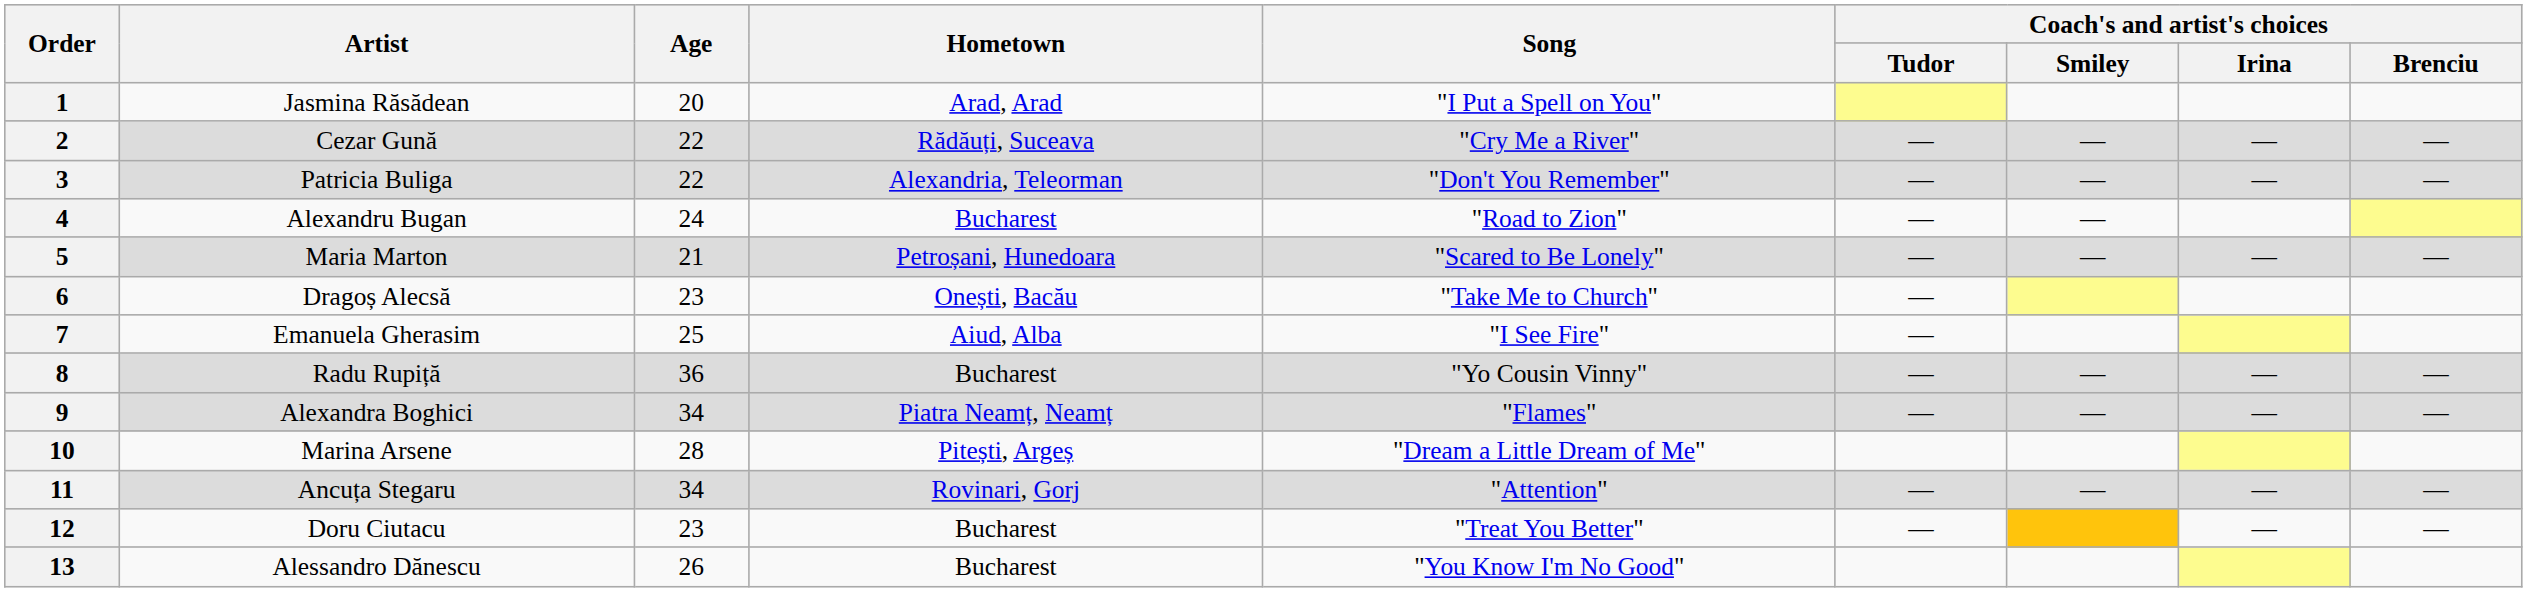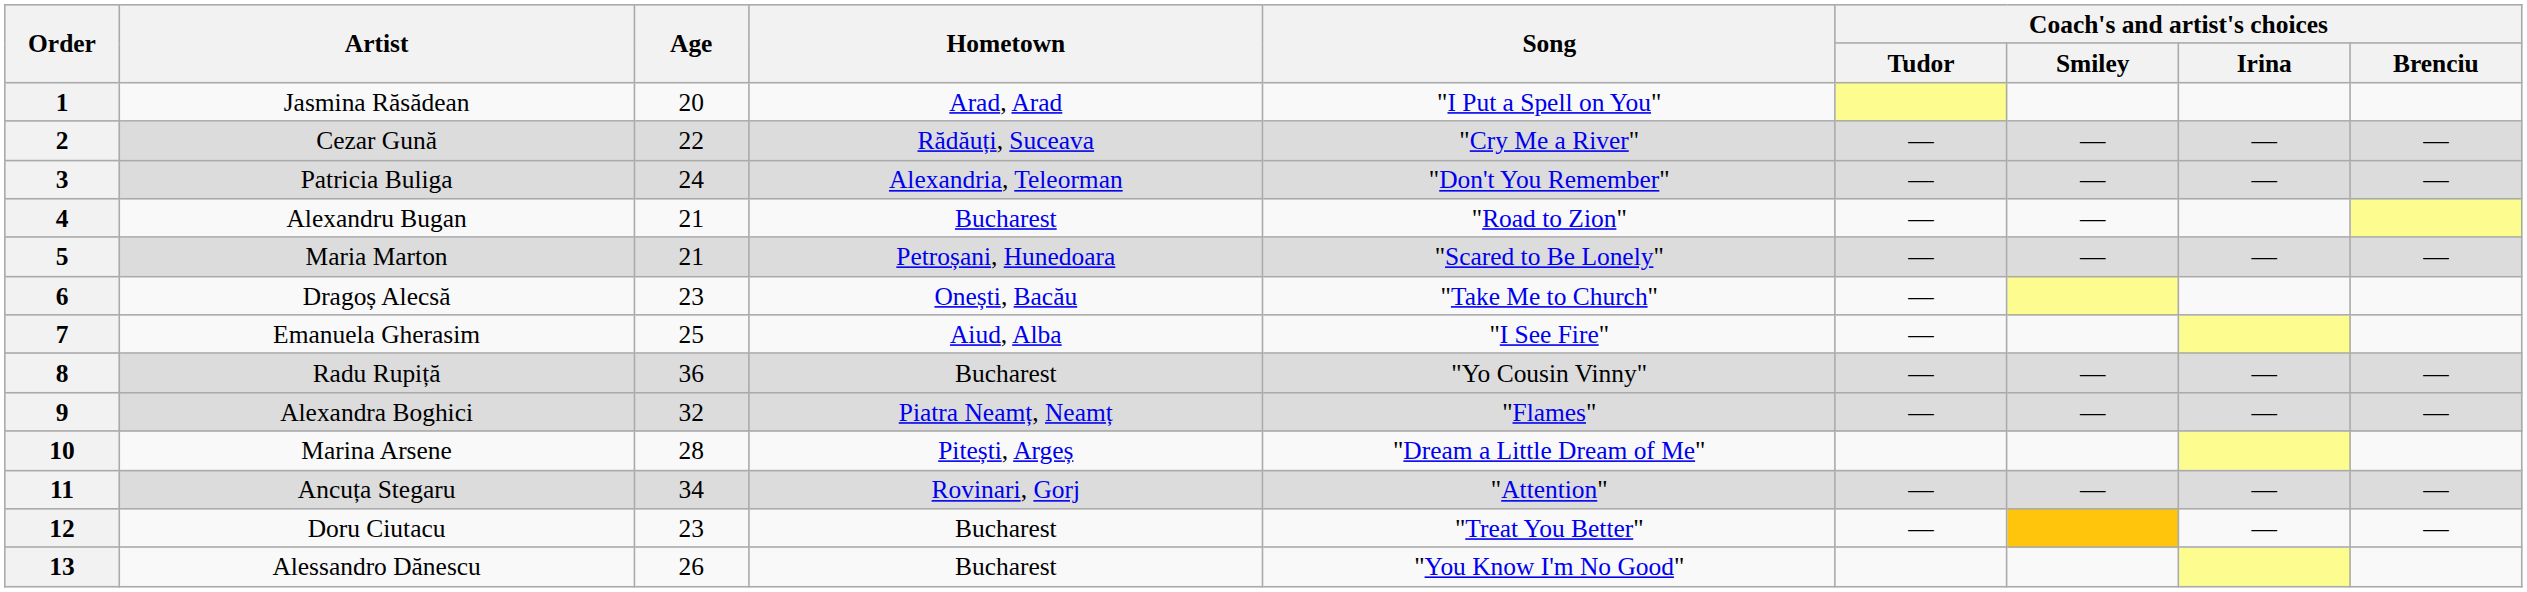3 | Age: 22 -> 24
4 | Age: 24 -> 21
9 | Age: 34 -> 32
